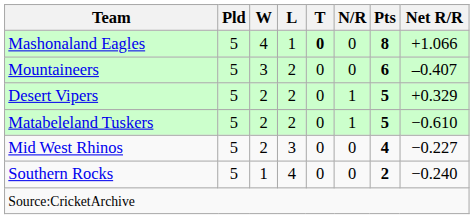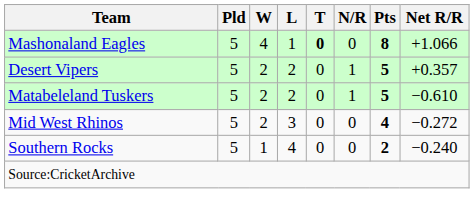- row: Mountaineers | 5 | 3 | 2 | 0 | 0 | 6 | –0.407
Desert Vipers | Net R/R: +0.329 -> +0.357
Mid West Rhinos | Net R/R: −0.227 -> −0.272
